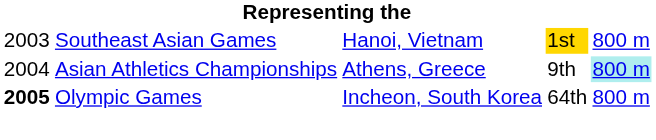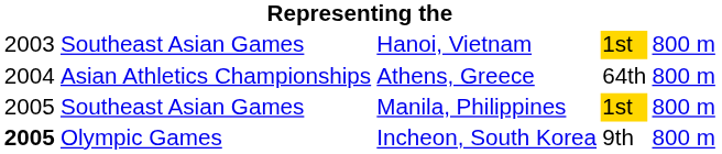Athens, Greece | column 4: 9th -> 64th
Athens, Greece | column 5: paleturquoise background -> no background
+ row: 2005 | Southeast Asian Games | Manila, Philippines | 1st | 800 m
Incheon, South Korea | column 4: 64th -> 9th
